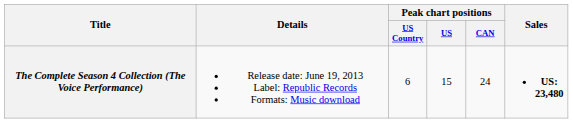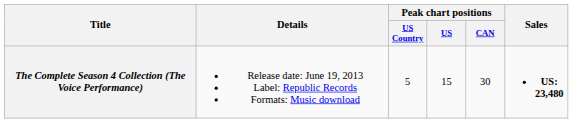The Complete Season 4 Collection (The Voice Performance) | Peak chart positions / US Country: 6 -> 5
The Complete Season 4 Collection (The Voice Performance) | Peak chart positions / CAN: 24 -> 30
